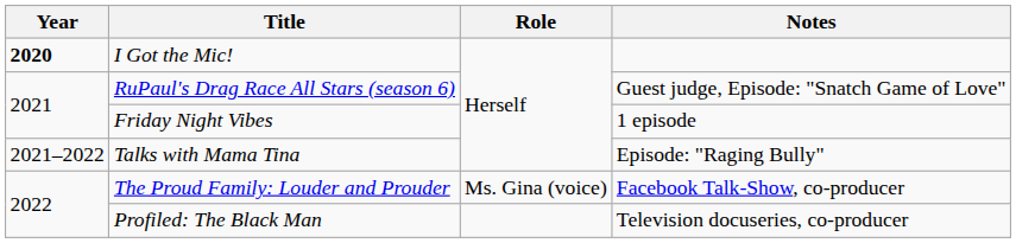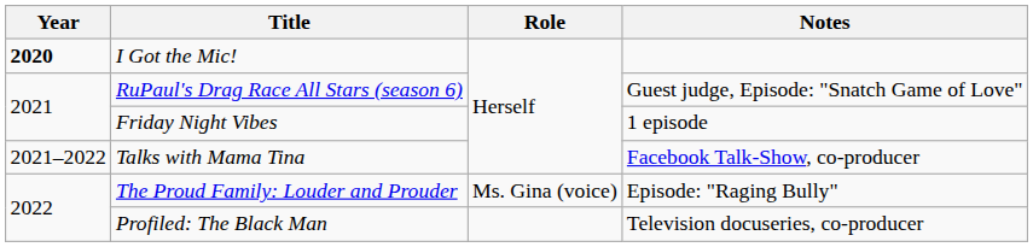Talks with Mama Tina | Notes: Episode: "Raging Bully" -> Facebook Talk-Show, co-producer
The Proud Family: Louder and Prouder | Notes: Facebook Talk-Show, co-producer -> Episode: "Raging Bully"
